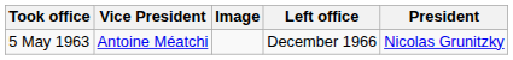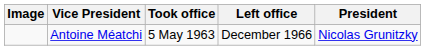columns swapped: Image <-> Took office
